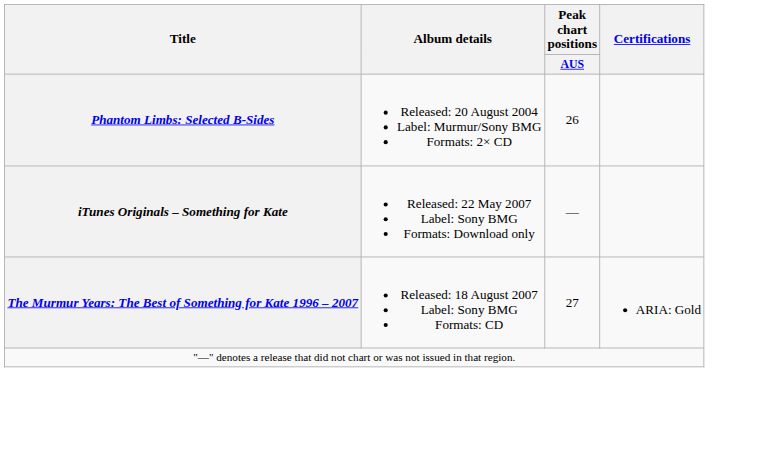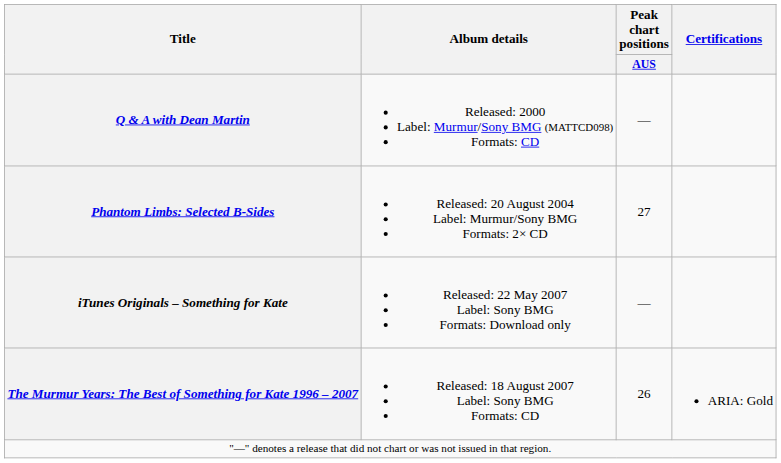+ row: Q & A with Dean Martin | Released: 2000 Label: Murmur/Sony BMG (MATTCD098) Formats: CD | —
Phantom Limbs: Selected B-Sides | Peak chart positions / AUS: 26 -> 27
The Murmur Years: The Best of Something for Kate 1996 – 2007 | Peak chart positions / AUS: 27 -> 26
